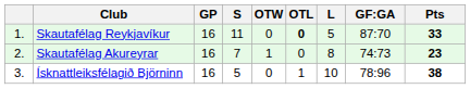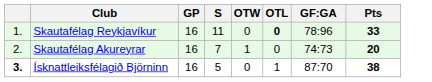- column: L | 5 | 8 | 10
Skautafélag Reykjavíkur | GF:GA: 87:70 -> 78:96
Skautafélag Akureyrar | Pts: 23 -> 20
Ísknattleiksfélagið Björninn | column 1: normal -> bold
Ísknattleiksfélagið Björninn | GF:GA: 78:96 -> 87:70
